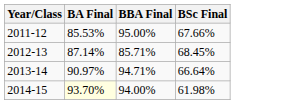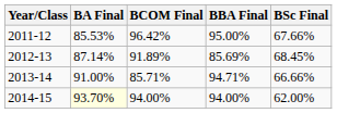+ column: BCOM Final | 96.42% | 91.89% | 85.71% | 94.00%
2012-13 | BBA Final: 85.71% -> 85.69%
2013-14 | BA Final: 90.97% -> 91.00%
2013-14 | BSc Final: 66.64% -> 66.66%
2014-15 | BSc Final: 61.98% -> 62.00%
